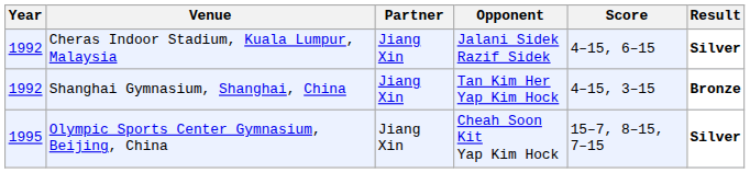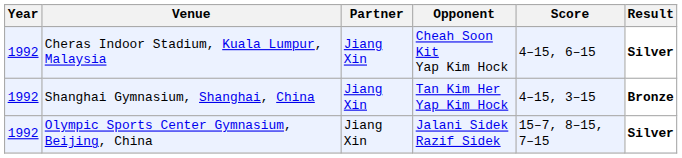Cheras Indoor Stadium, Kuala Lumpur, Malaysia | Opponent: Jalani Sidek Razif Sidek -> Cheah Soon Kit Yap Kim Hock
Olympic Sports Center Gymnasium, Beijing, China | Year: 1995 -> 1992
Olympic Sports Center Gymnasium, Beijing, China | Opponent: Cheah Soon Kit Yap Kim Hock -> Jalani Sidek Razif Sidek
